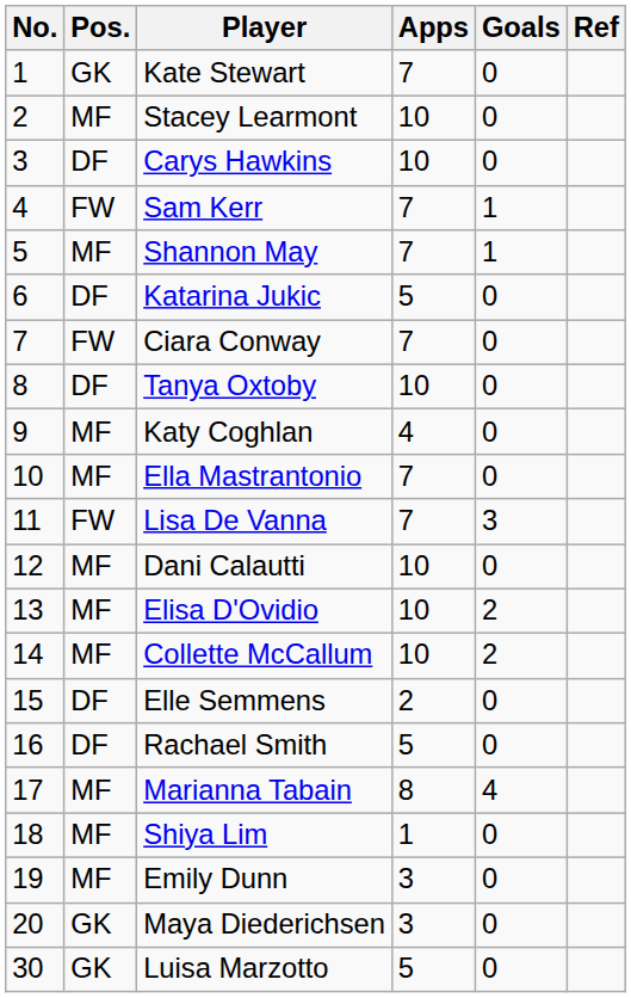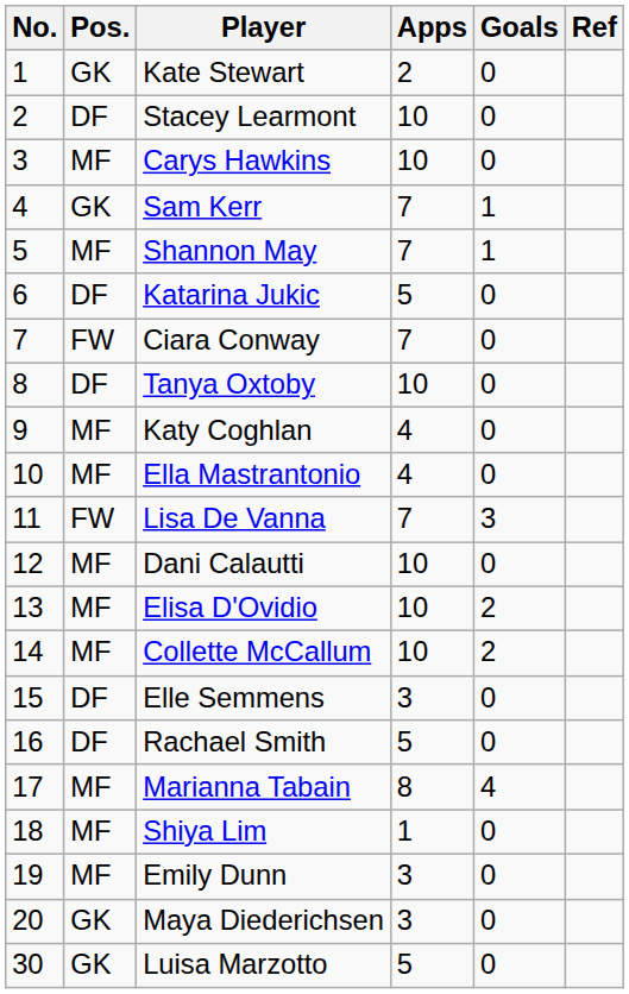Kate Stewart | Apps: 7 -> 2
Stacey Learmont | Pos.: MF -> DF
Carys Hawkins | Pos.: DF -> MF
Sam Kerr | Pos.: FW -> GK
Ella Mastrantonio | Apps: 7 -> 4
Elle Semmens | Apps: 2 -> 3
